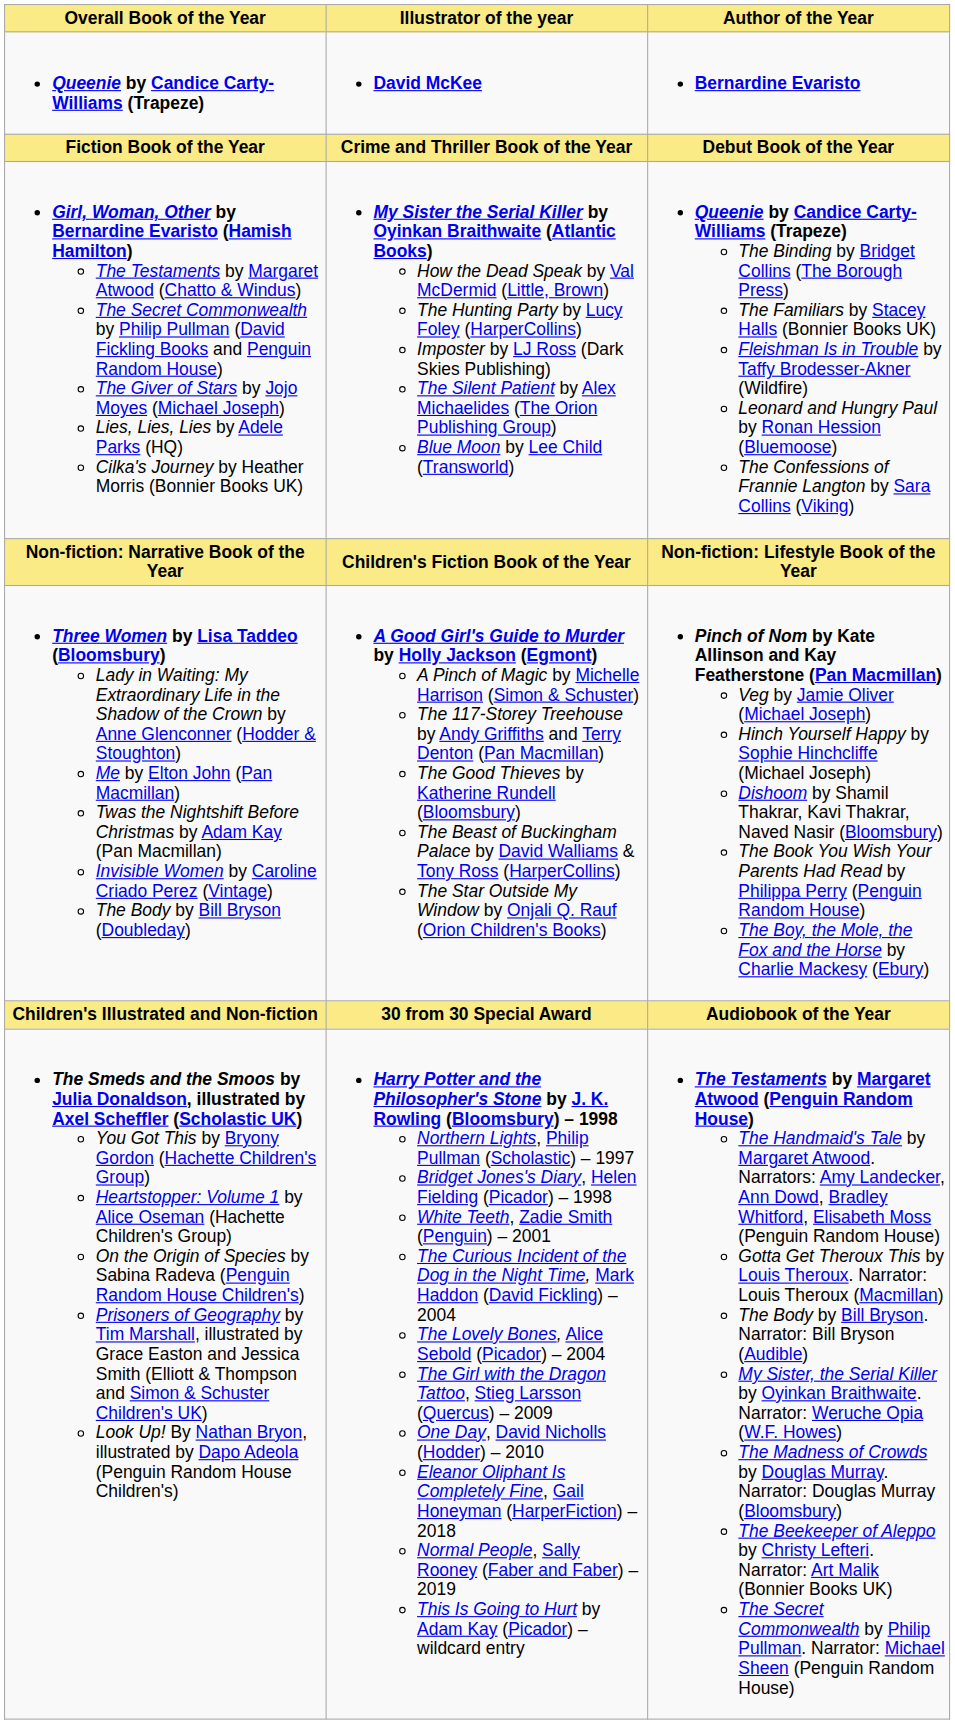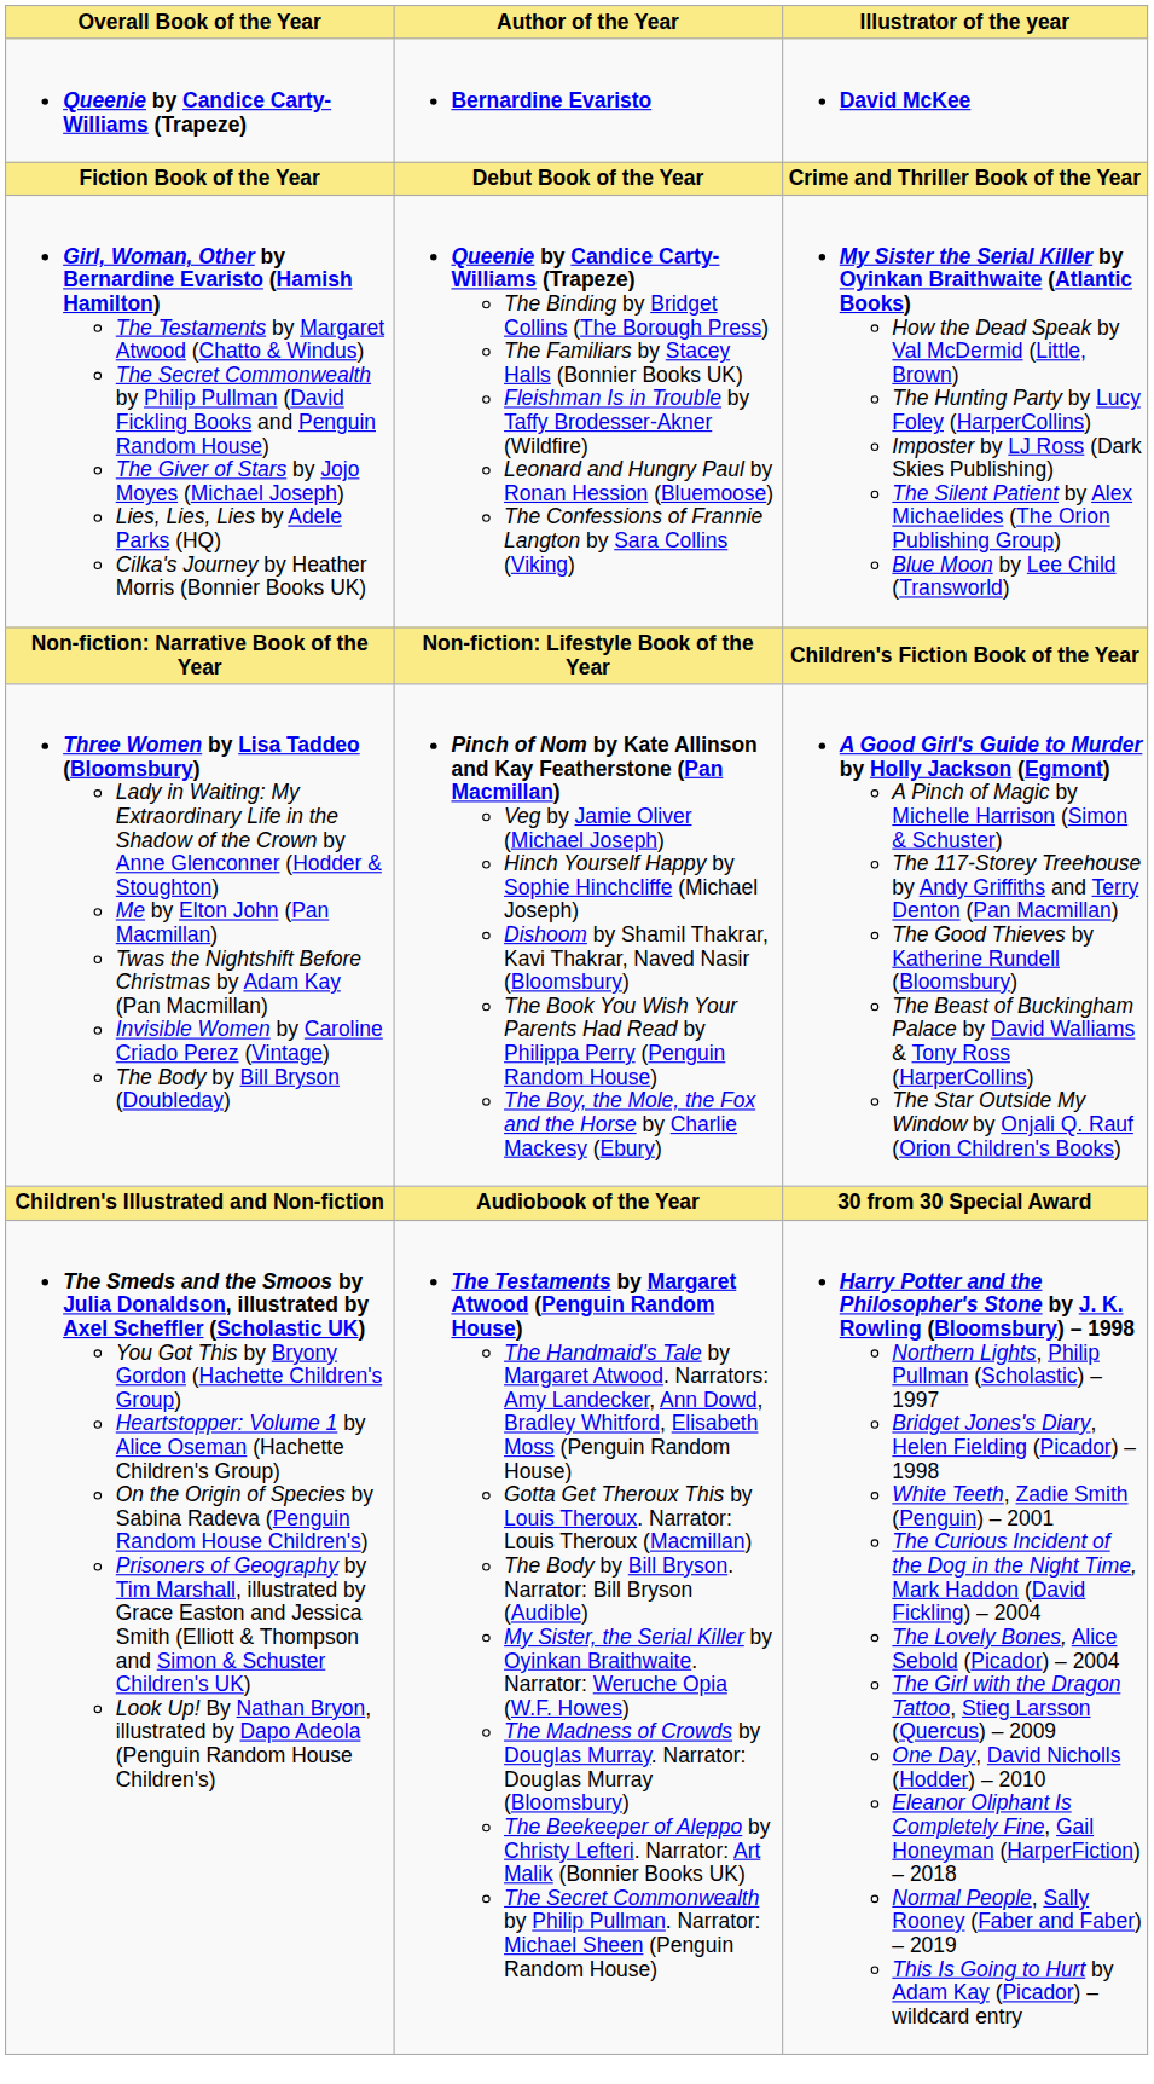columns swapped: Author of the Year <-> Illustrator of the year
